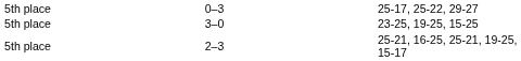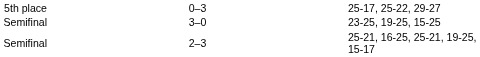3–0 | column 1: 5th place -> Semifinal
2–3 | column 1: 5th place -> Semifinal
